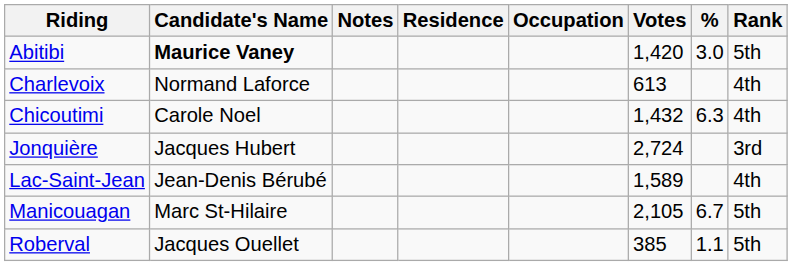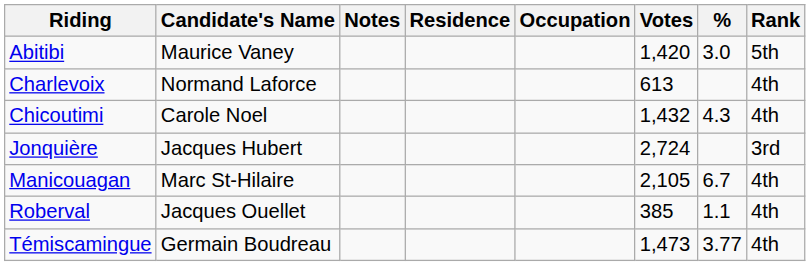Abitibi | Candidate's Name: bold -> normal
Chicoutimi | %: 6.3 -> 4.3
- row: Lac-Saint-Jean | Jean-Denis Bérubé | 1,589 | 4th
Manicouagan | Rank: 5th -> 4th
Roberval | Rank: 5th -> 4th
+ row: Témiscamingue | Germain Boudreau | 1,473 | 3.77 | 4th
